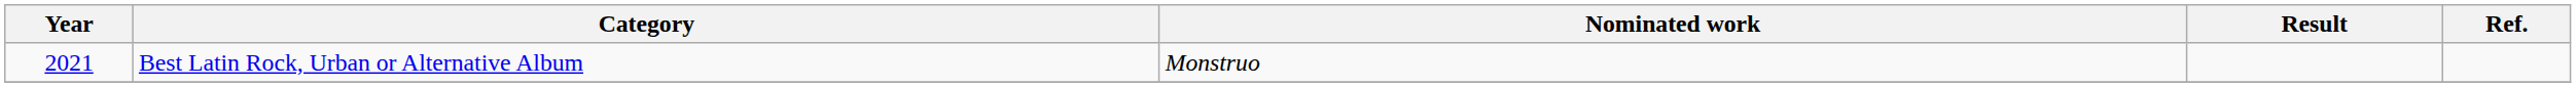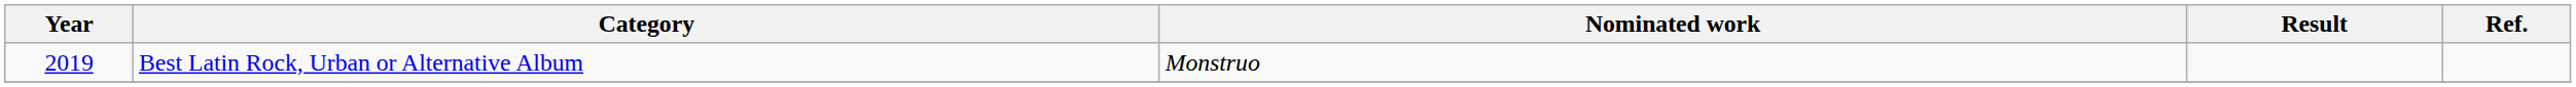Best Latin Rock, Urban or Alternative Album | Year: 2021 -> 2019
